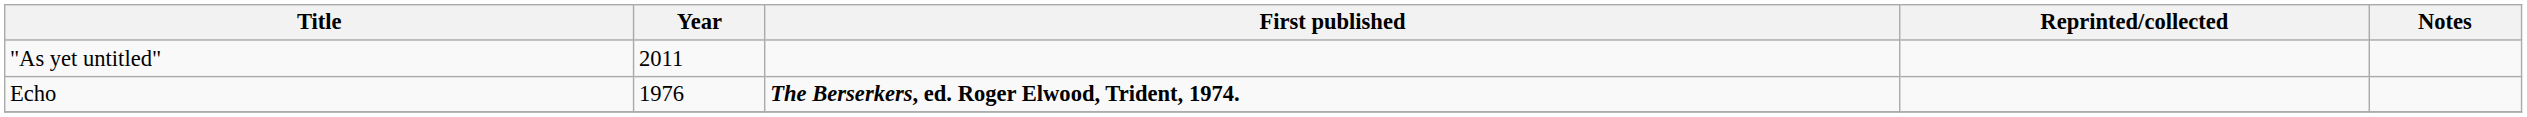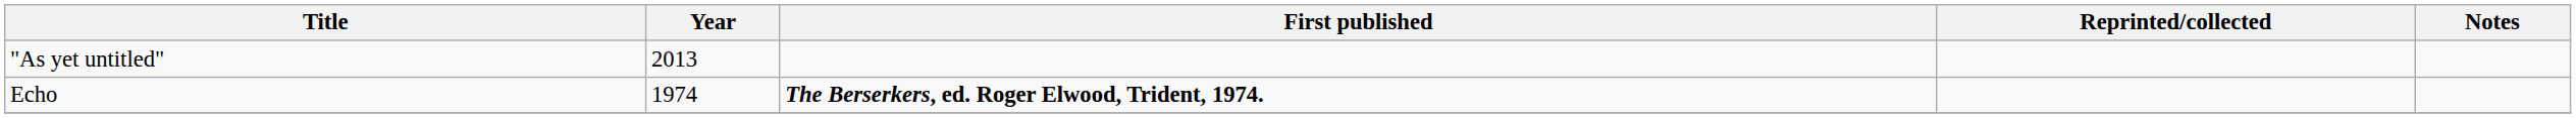"As yet untitled" | Year: 2011 -> 2013
Echo | Year: 1976 -> 1974
